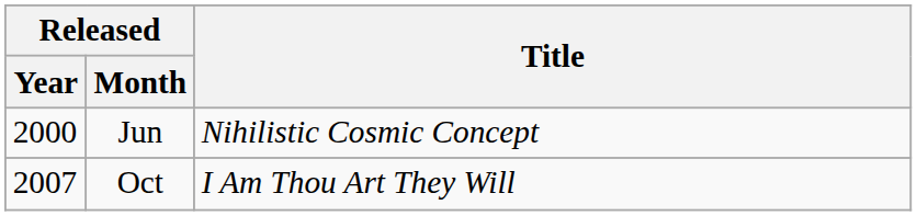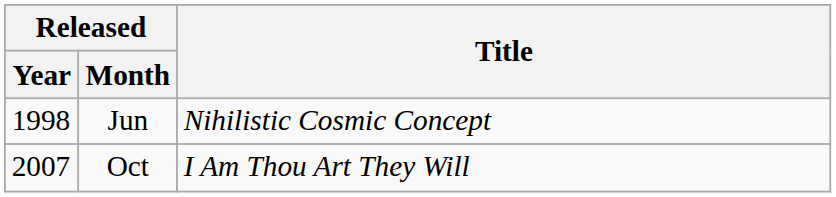Jun | Released / Year: 2000 -> 1998
